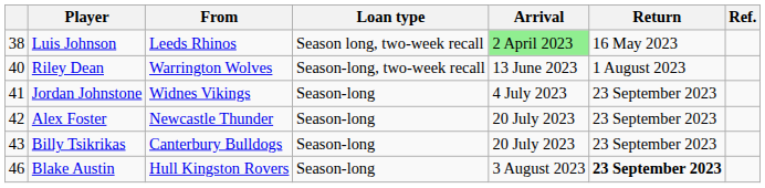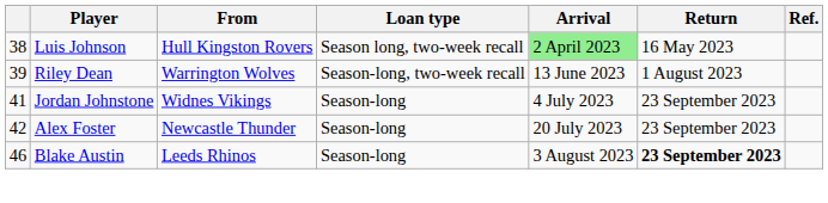Luis Johnson | From: Leeds Rhinos -> Hull Kingston Rovers
Riley Dean | column 1: 40 -> 39
- row: 43 | Billy Tsikrikas | Canterbury Bulldogs | Season-long | 20 July 2023 | 23 September 2023
Blake Austin | From: Hull Kingston Rovers -> Leeds Rhinos
